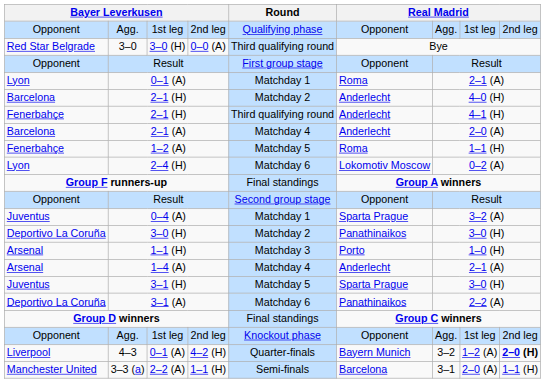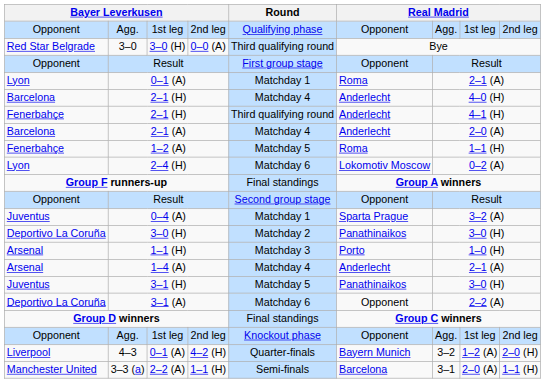Barcelona / 2–1 (H) | Round: Matchday 2 -> Matchday 4
3–1 (H) | column 6: Sparta Prague -> Panathinaikos
3–1 (A) | column 6: Panathinaikos -> Opponent
4–3 | column 9: bold -> normal
